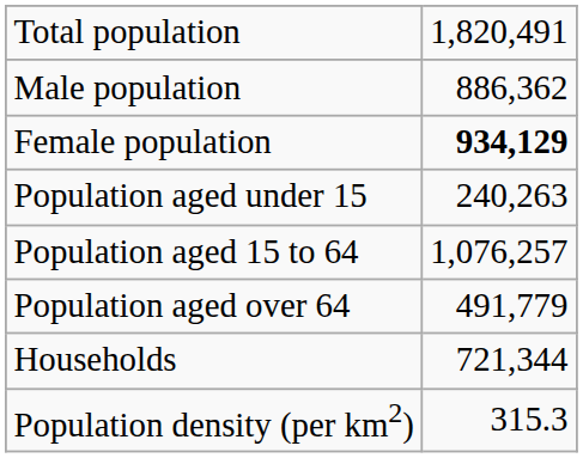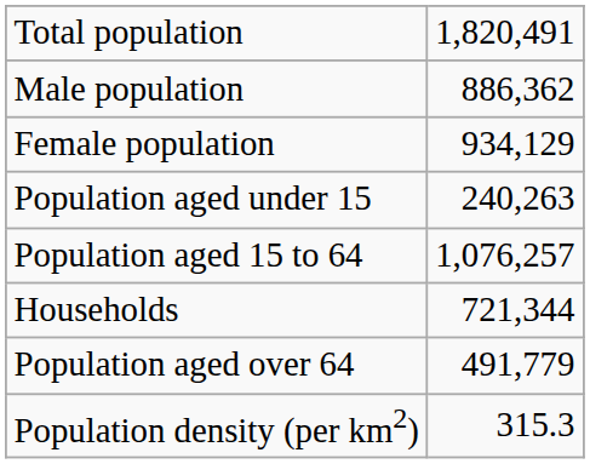Female population | column 2: bold -> normal
rows swapped: Population aged over 64 <-> Households
